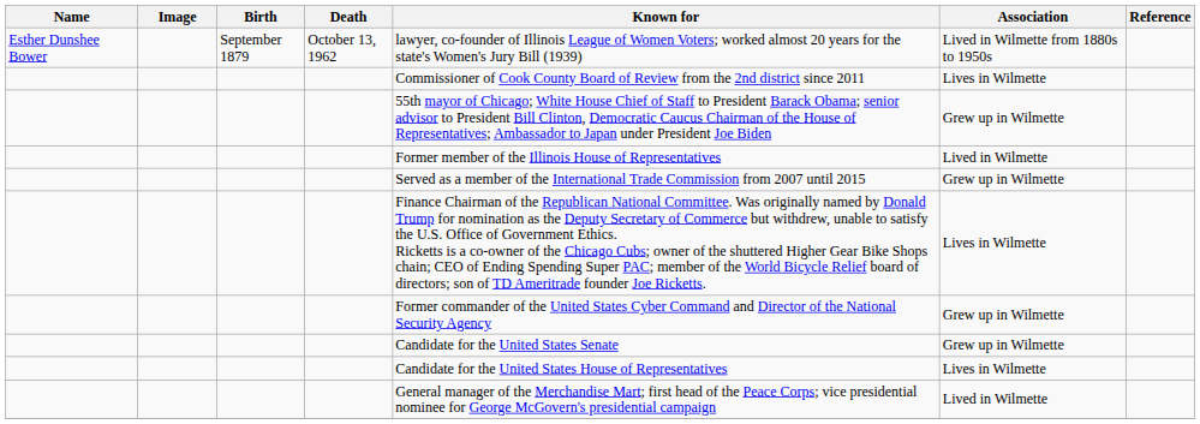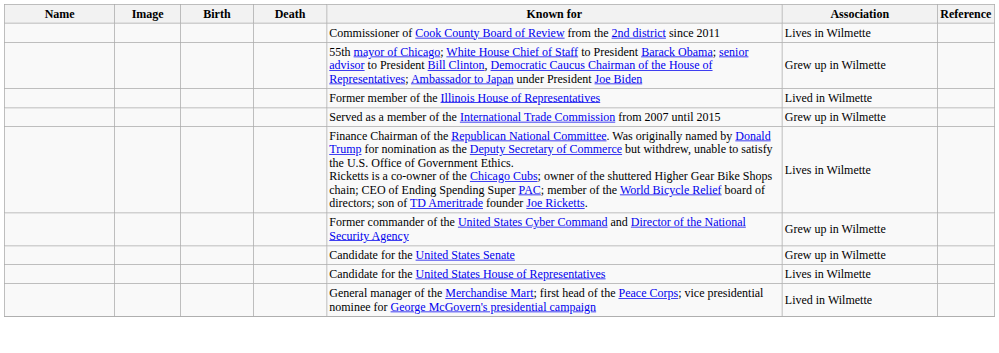- row: Esther Dunshee Bower | September 1879 | October 13, 1962 | lawyer, co-founder of Illinois League of Women Voters; worked almost 20 years for the state's Women's Jury Bill (1939) | Lived in Wilmette from 1880s to 1950s
